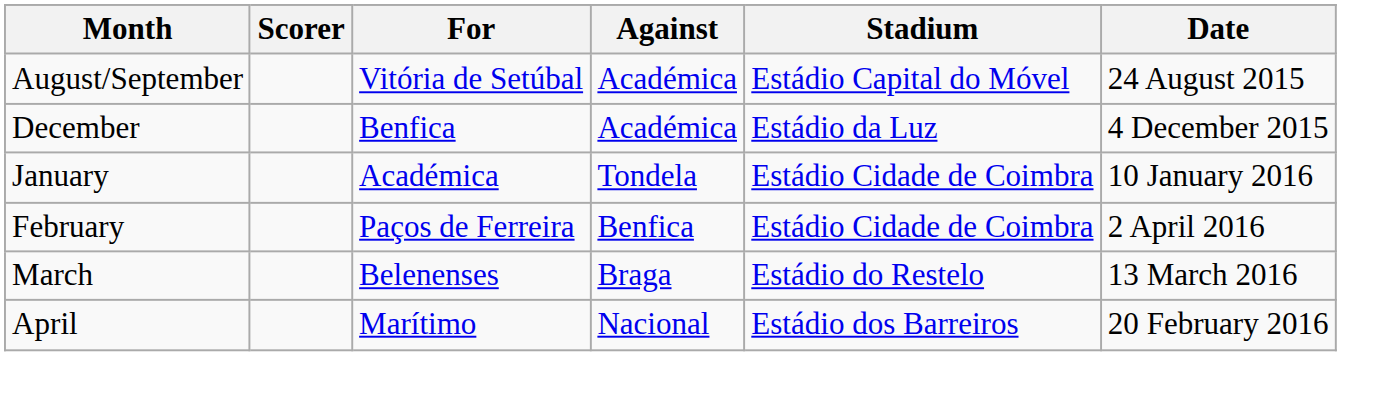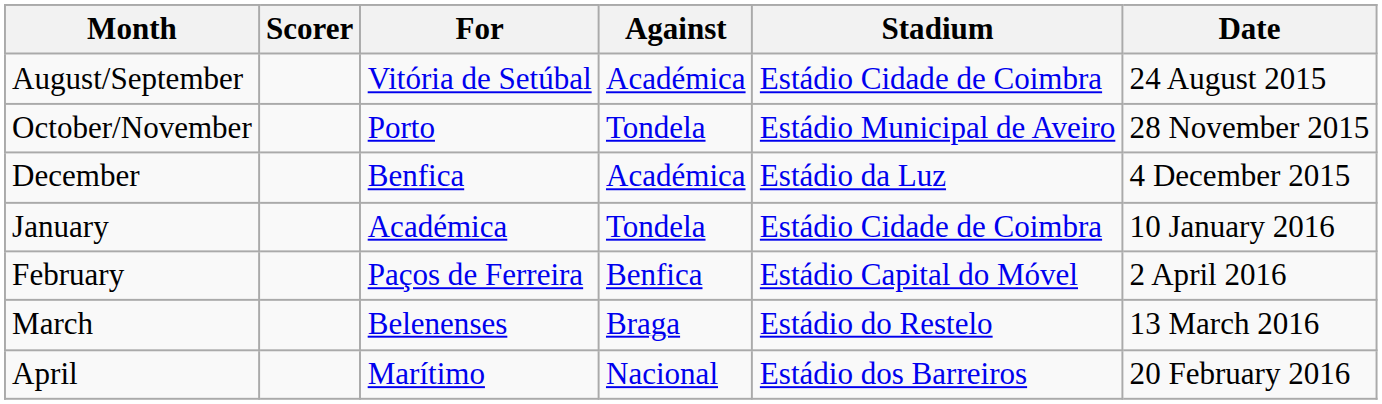August/September | Stadium: Estádio Capital do Móvel -> Estádio Cidade de Coimbra
+ row: October/November | Porto | Tondela | Estádio Municipal de Aveiro | 28 November 2015
February | Stadium: Estádio Cidade de Coimbra -> Estádio Capital do Móvel
